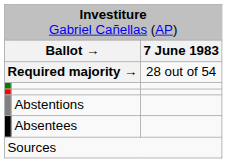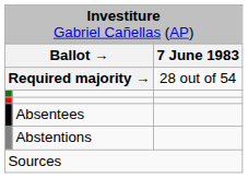rows swapped: Abstentions <-> Absentees
